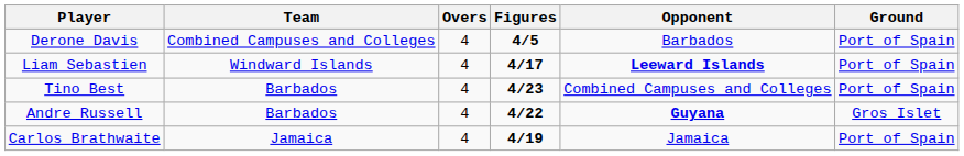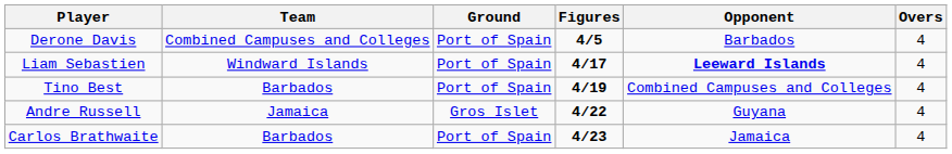columns swapped: Overs <-> Ground
Tino Best | Figures: 4/23 -> 4/19
Andre Russell | Team: Barbados -> Jamaica
Andre Russell | Opponent: bold -> normal
Carlos Brathwaite | Team: Jamaica -> Barbados
Carlos Brathwaite | Figures: 4/19 -> 4/23
